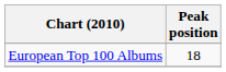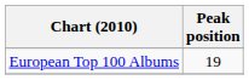European Top 100 Albums | Peak position: 18 -> 19
